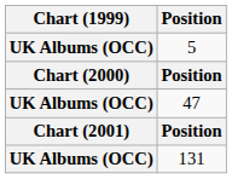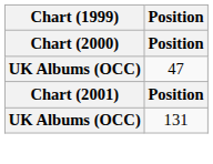- row: UK Albums (OCC) | 5
